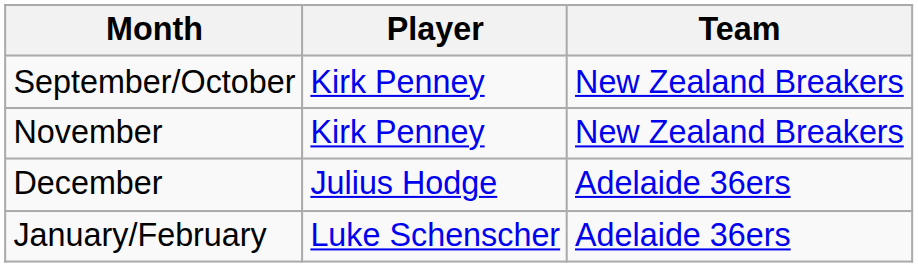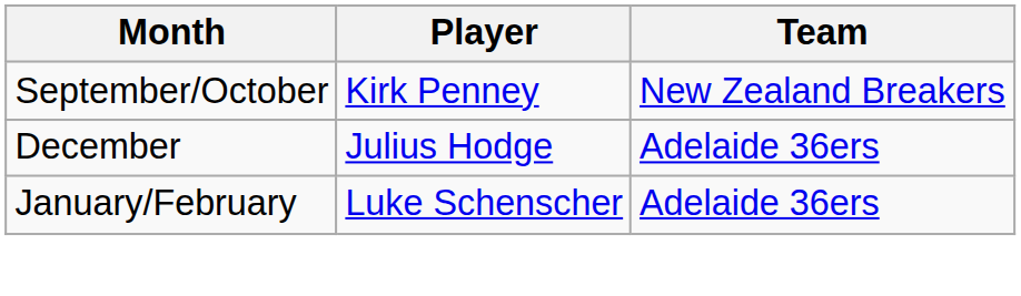- row: November | Kirk Penney | New Zealand Breakers
